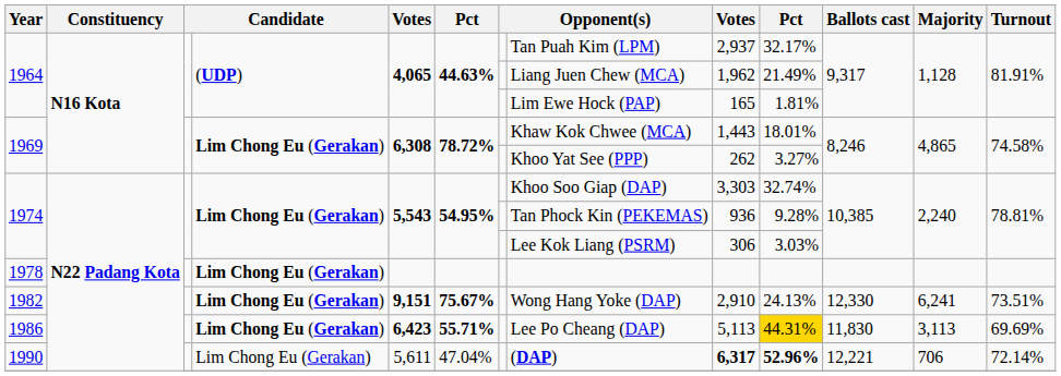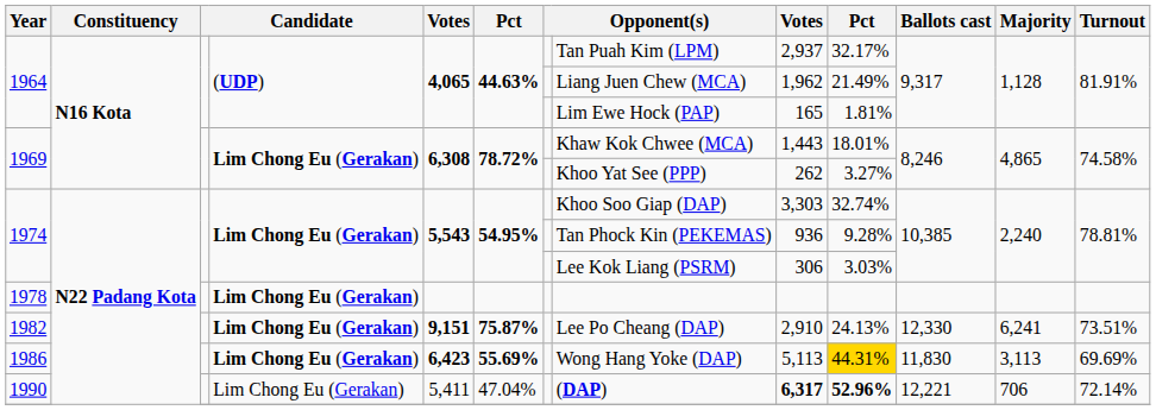1982 | column 6: 75.67% -> 75.87%
1982 | column 8: Wong Hang Yoke (DAP) -> Lee Po Cheang (DAP)
1986 | column 6: 55.71% -> 55.69%
1986 | column 8: Lee Po Cheang (DAP) -> Wong Hang Yoke (DAP)
1990 | column 5: 5,611 -> 5,411
